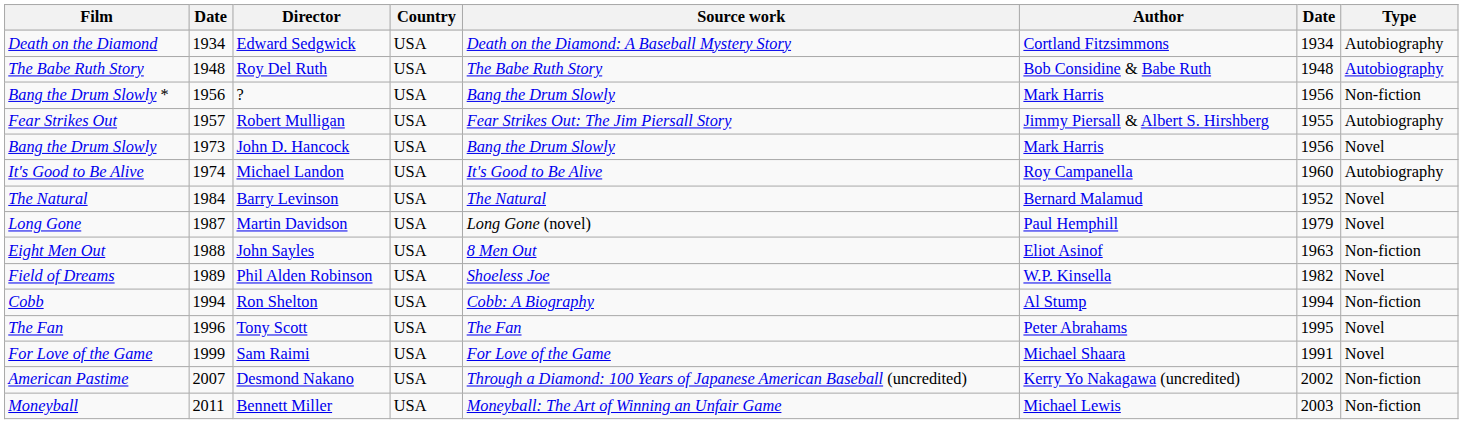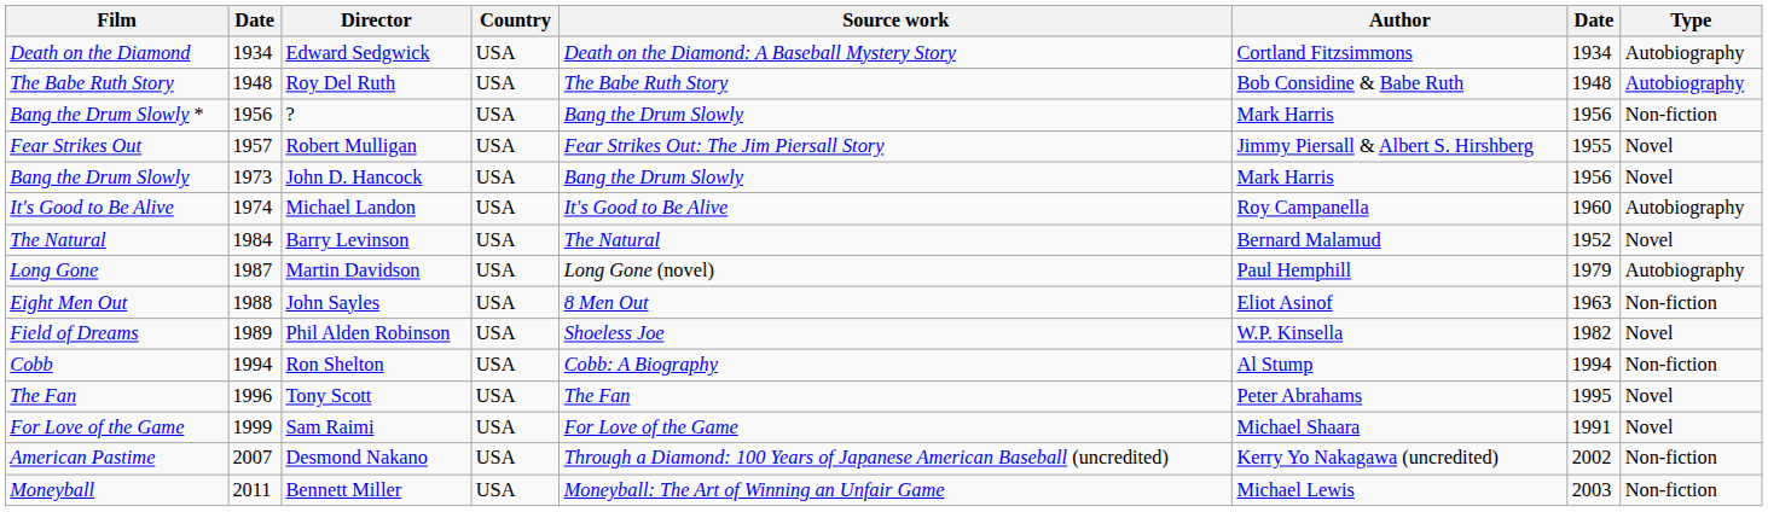Fear Strikes Out | Type: Autobiography -> Novel
Long Gone | Type: Novel -> Autobiography
